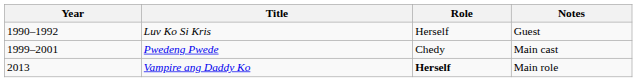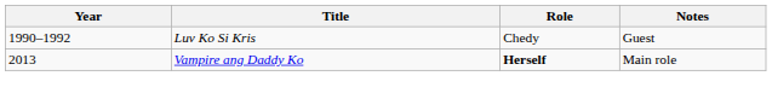Luv Ko Si Kris | Role: Herself -> Chedy
- row: 1999–2001 | Pwedeng Pwede | Chedy | Main cast
